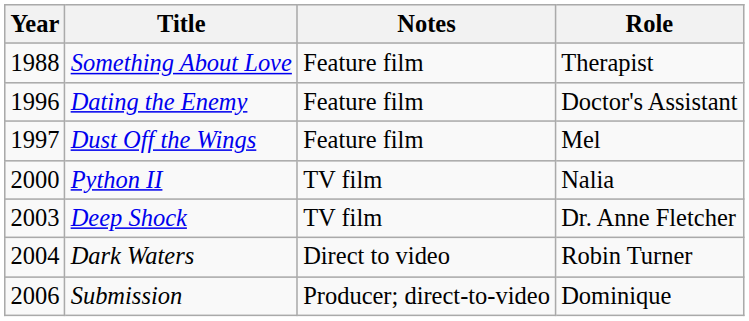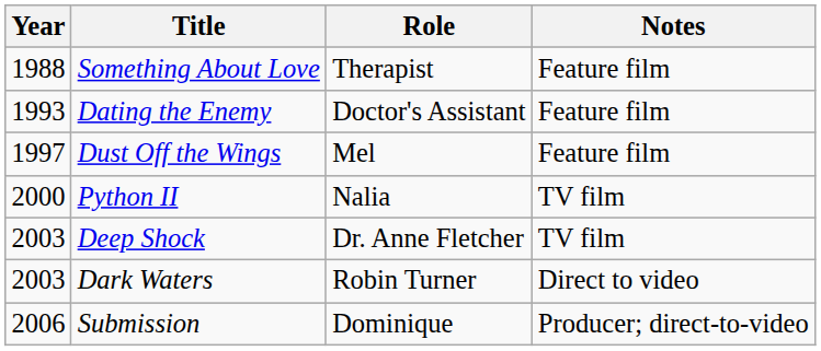columns swapped: Role <-> Notes
Dating the Enemy | Year: 1996 -> 1993
Dark Waters | Year: 2004 -> 2003
